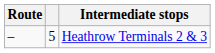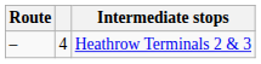Heathrow Terminals 2 & 3 | column 2: 5 -> 4
